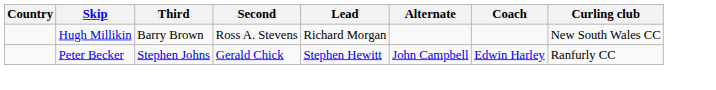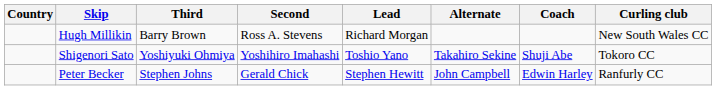+ row: Shigenori Sato | Yoshiyuki Ohmiya | Yoshihiro Imahashi | Toshio Yano | Takahiro Sekine | Shuji Abe | Tokoro CC
